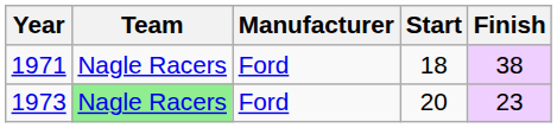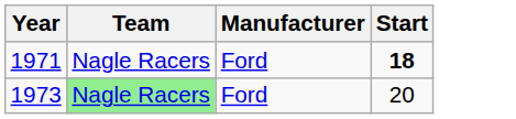- column: Finish | 38 | 23
1971 | Start: normal -> bold
